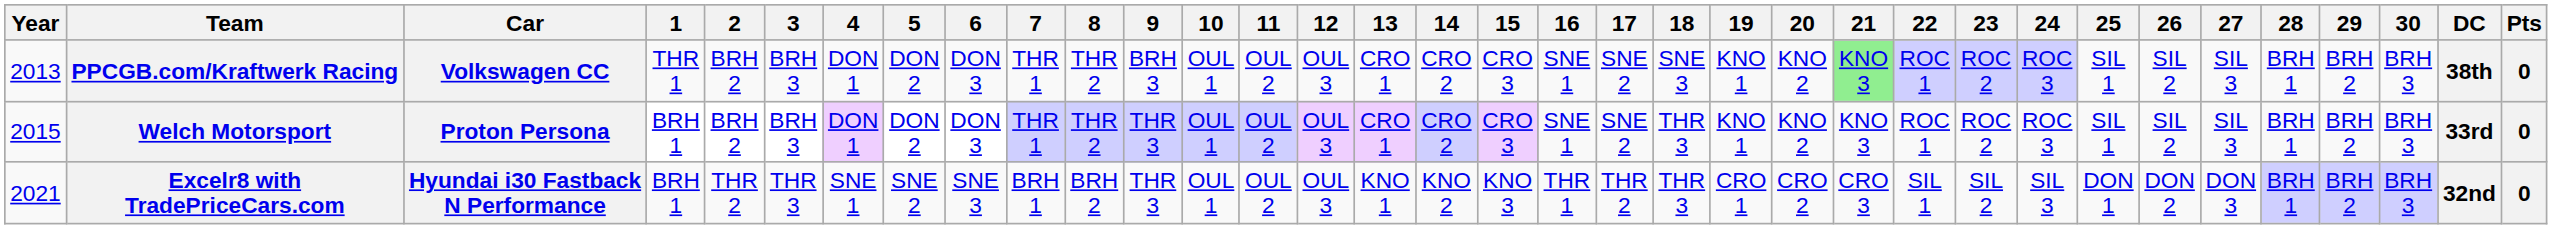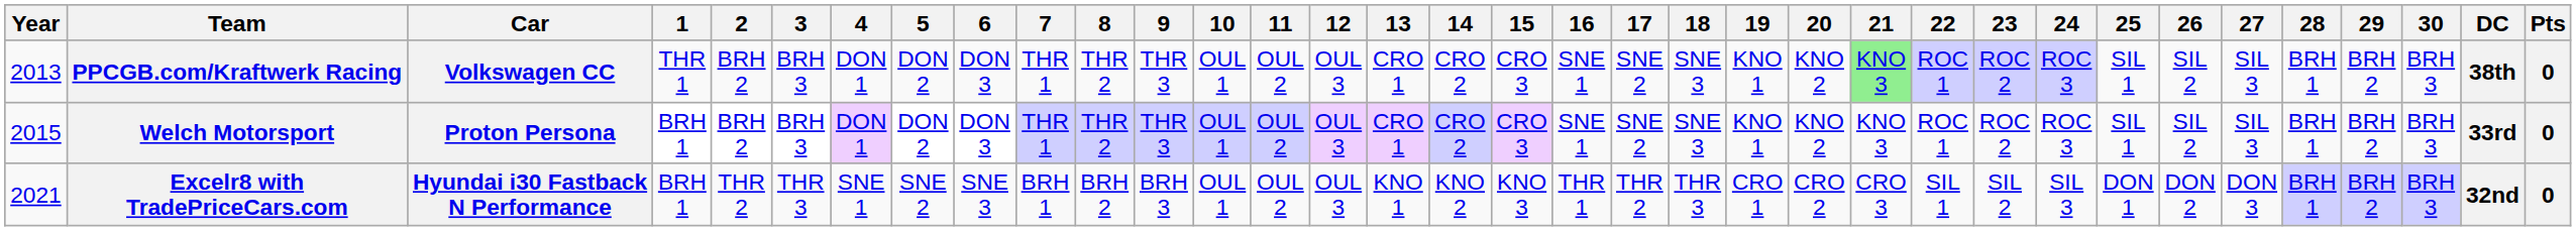PPCGB.com/Kraftwerk Racing | 9: BRH 3 -> THR 3
Welch Motorsport | 18: THR 3 -> SNE 3
Excelr8 with TradePriceCars.com | 9: THR 3 -> BRH 3
